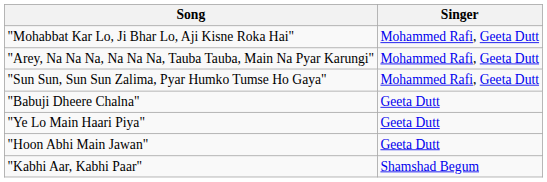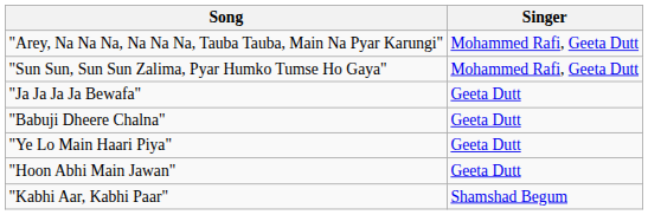- row: "Mohabbat Kar Lo, Ji Bhar Lo, Aji Kisne Roka Hai" | Mohammed Rafi, Geeta Dutt
+ row: "Ja Ja Ja Ja Bewafa" | Geeta Dutt
